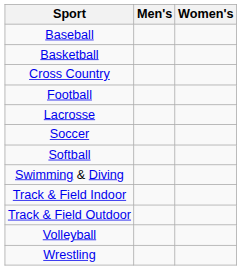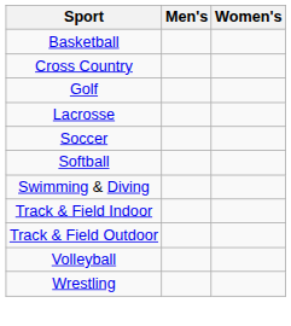- row: Baseball
- row: Football
+ row: Golf
